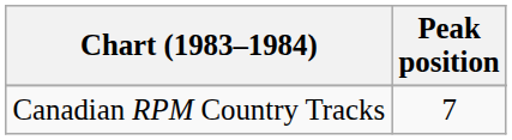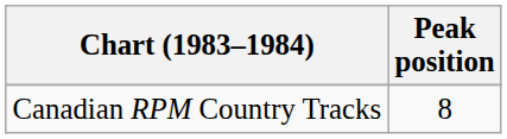Canadian RPM Country Tracks | Peak position: 7 -> 8
